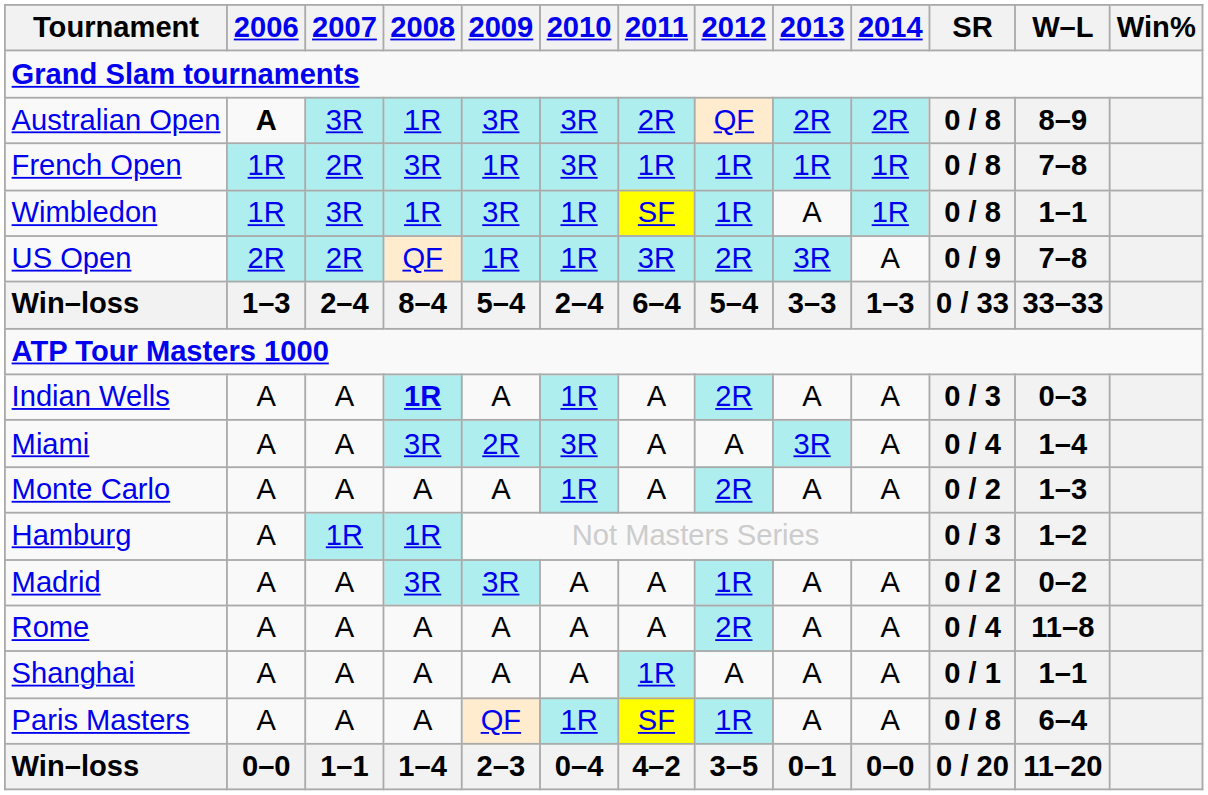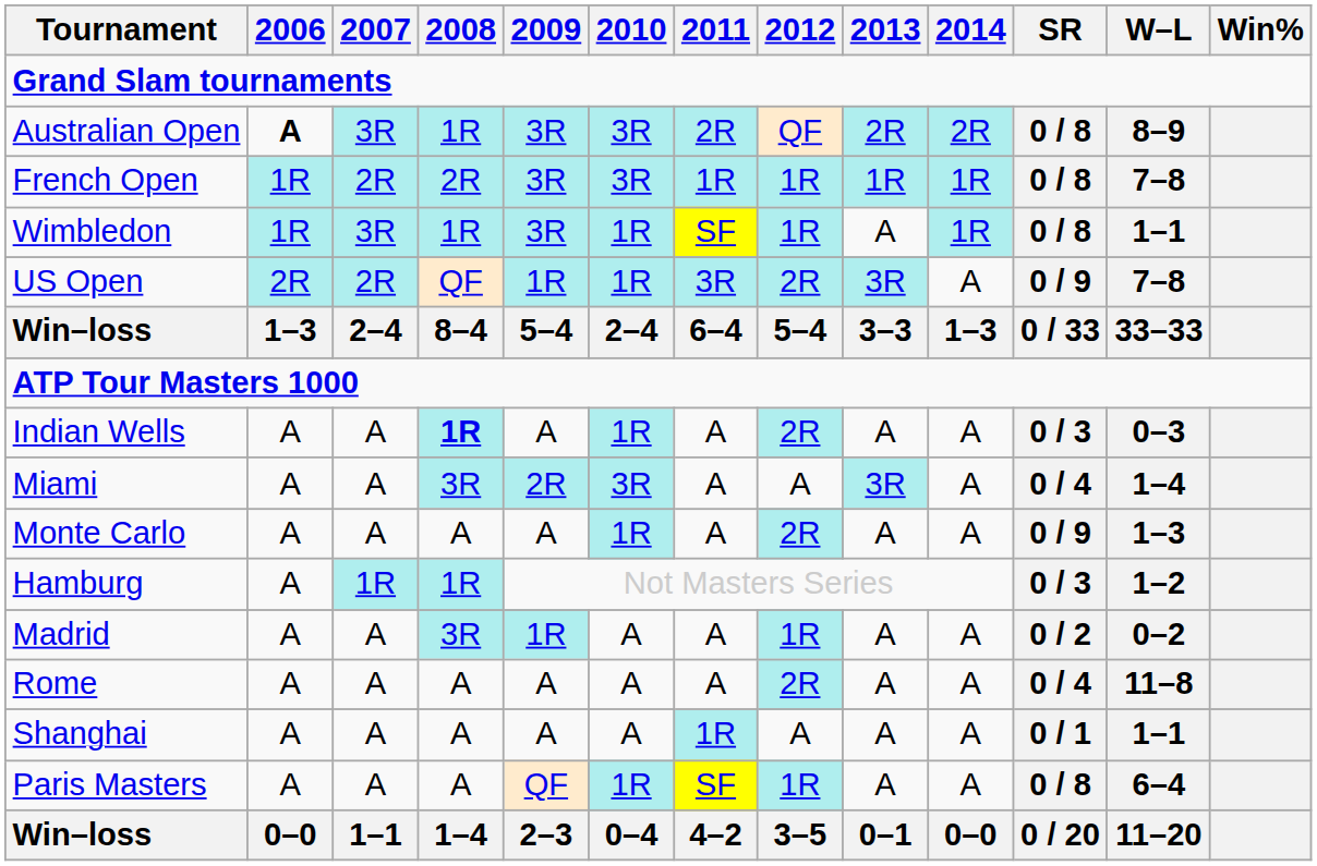French Open | 2008: 3R -> 2R
French Open | 2009: 1R -> 3R
Monte Carlo | SR: 0 / 2 -> 0 / 9
Madrid | 2009: 3R -> 1R
